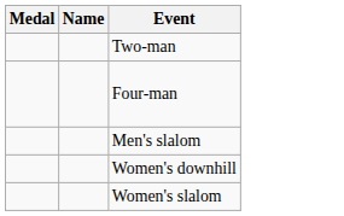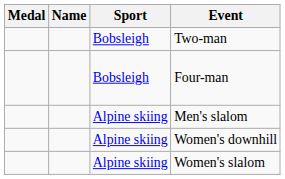+ column: Sport | Bobsleigh | Bobsleigh | Alpine skiing | Alpine skiing | Alpine skiing
